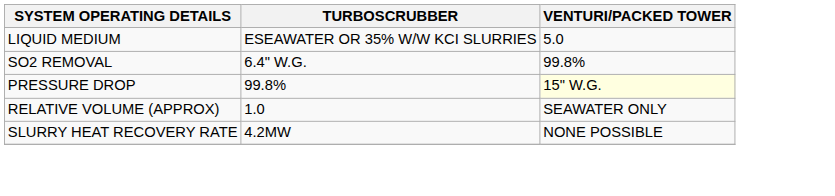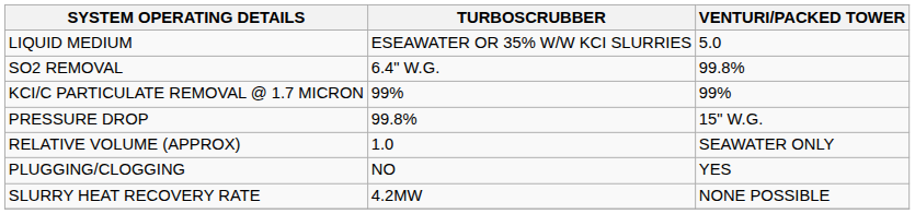+ row: KCI/C PARTICULATE REMOVAL @ 1.7 MICRON | 99% | 99%
PRESSURE DROP | VENTURI/PACKED TOWER: lightyellow background -> no background
+ row: PLUGGING/CLOGGING | NO | YES
